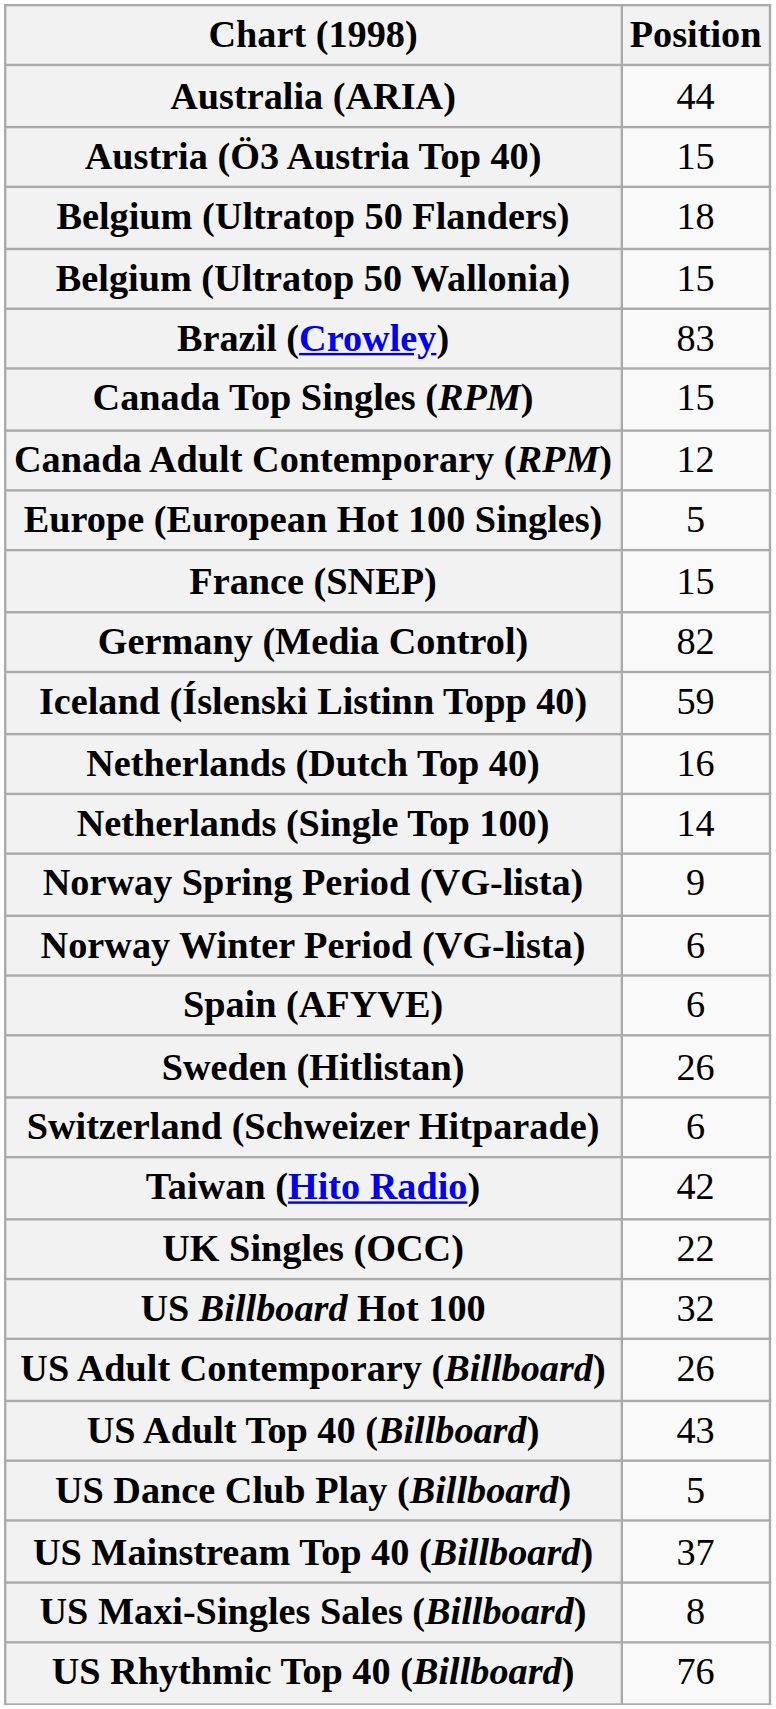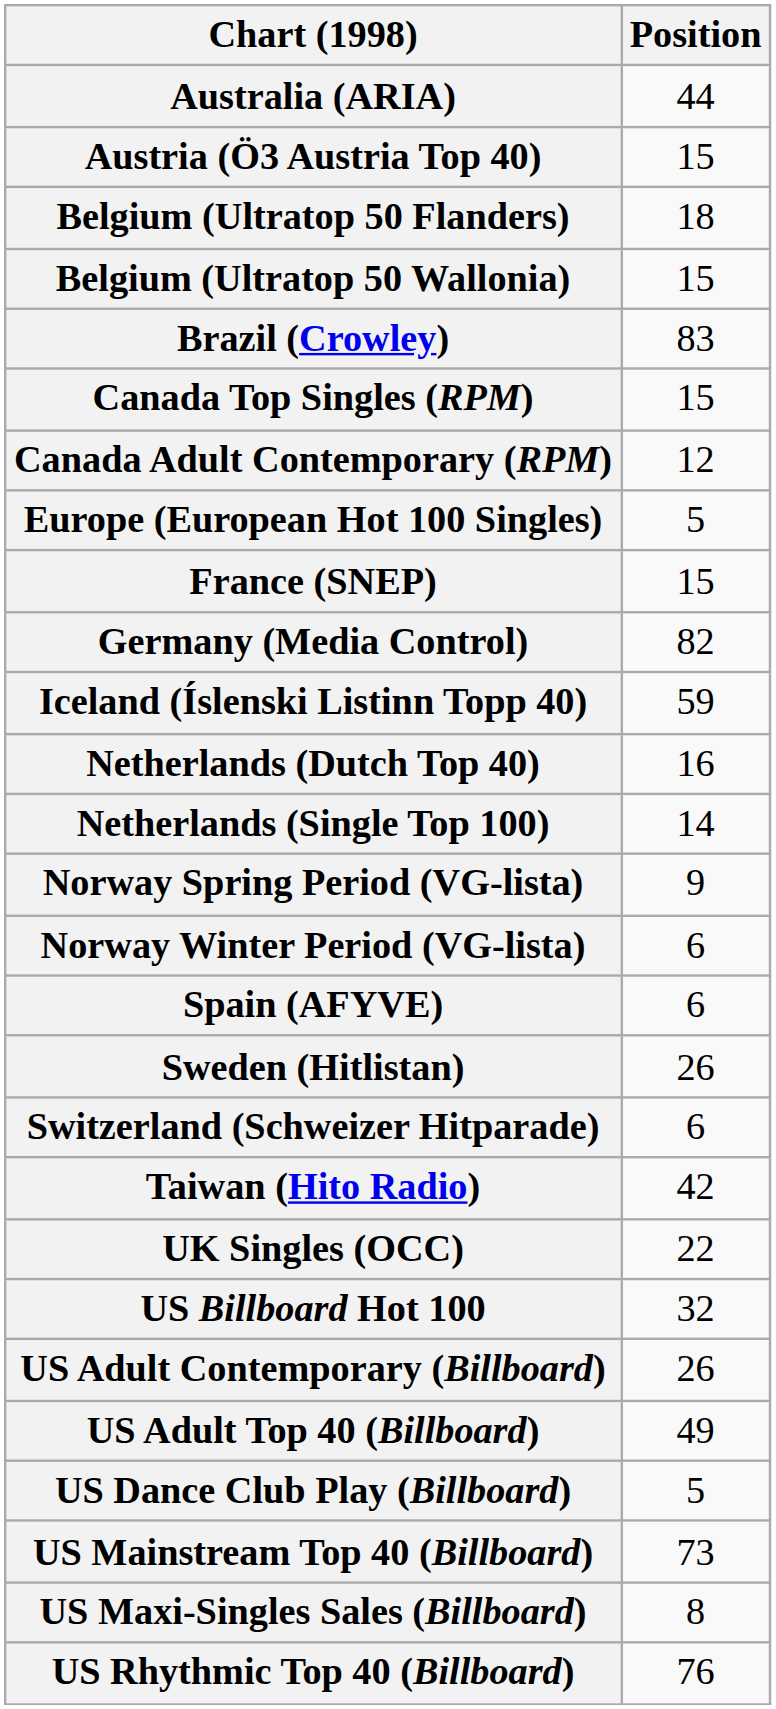US Adult Top 40 (Billboard) | Position: 43 -> 49
US Mainstream Top 40 (Billboard) | Position: 37 -> 73
